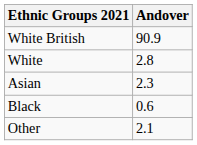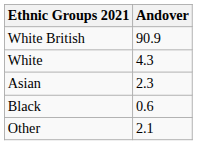White | Andover: 2.8 -> 4.3
